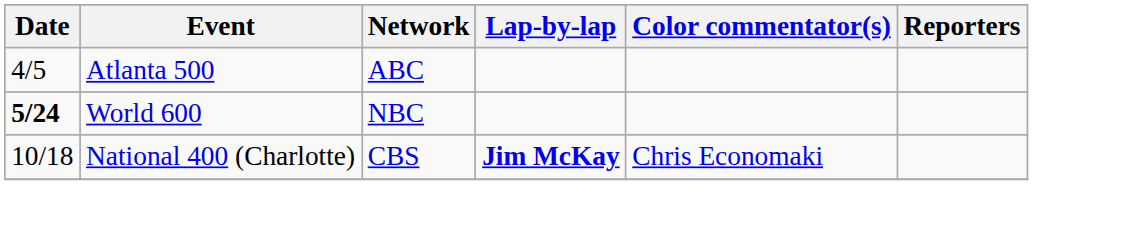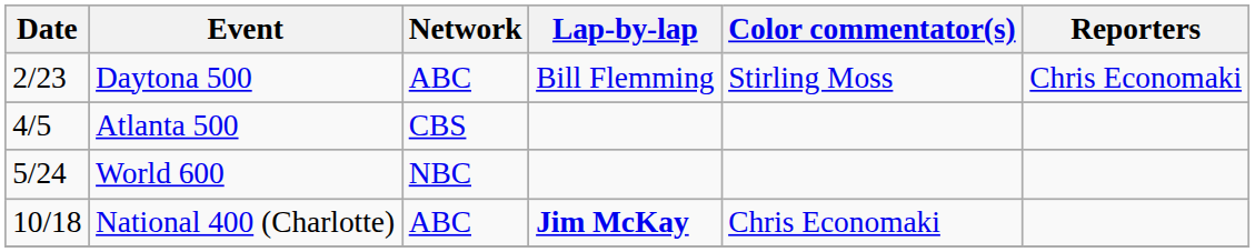+ row: 2/23 | Daytona 500 | ABC | Bill Flemming | Stirling Moss | Chris Economaki
Atlanta 500 | Network: ABC -> CBS
World 600 | Date: bold -> normal
National 400 (Charlotte) | Network: CBS -> ABC
